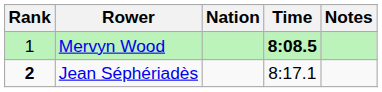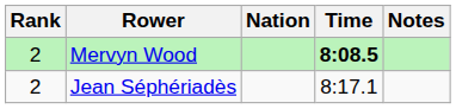Mervyn Wood | Rank: 1 -> 2
Jean Séphériadès | Rank: bold -> normal
